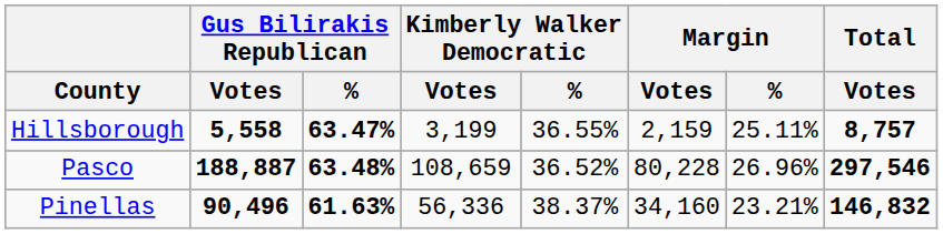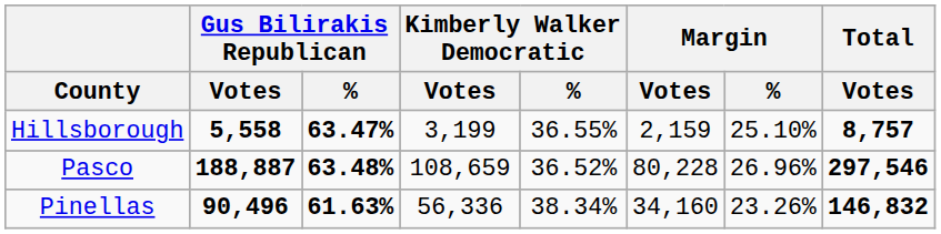Hillsborough | Margin / %: 25.11% -> 25.10%
Pinellas | Kimberly Walker Democratic / %: 38.37% -> 38.34%
Pinellas | Margin / %: 23.21% -> 23.26%
